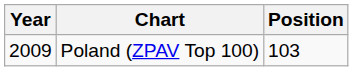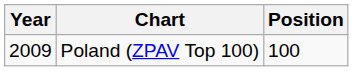Poland (ZPAV Top 100) | Position: 103 -> 100
